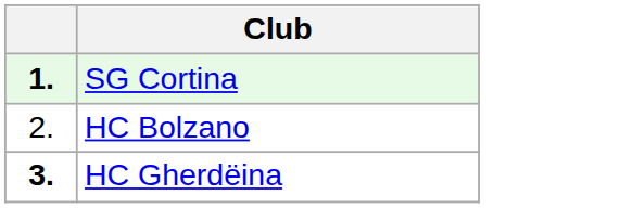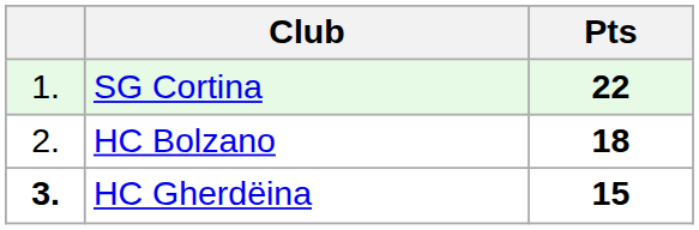+ column: Pts | 22 | 18 | 15
SG Cortina | column 1: bold -> normal
